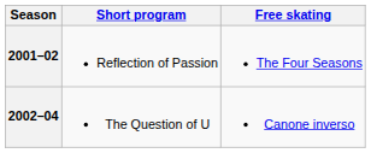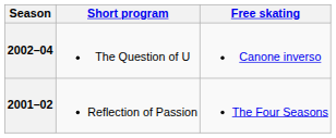rows swapped: 2002–04 <-> 2001–02
